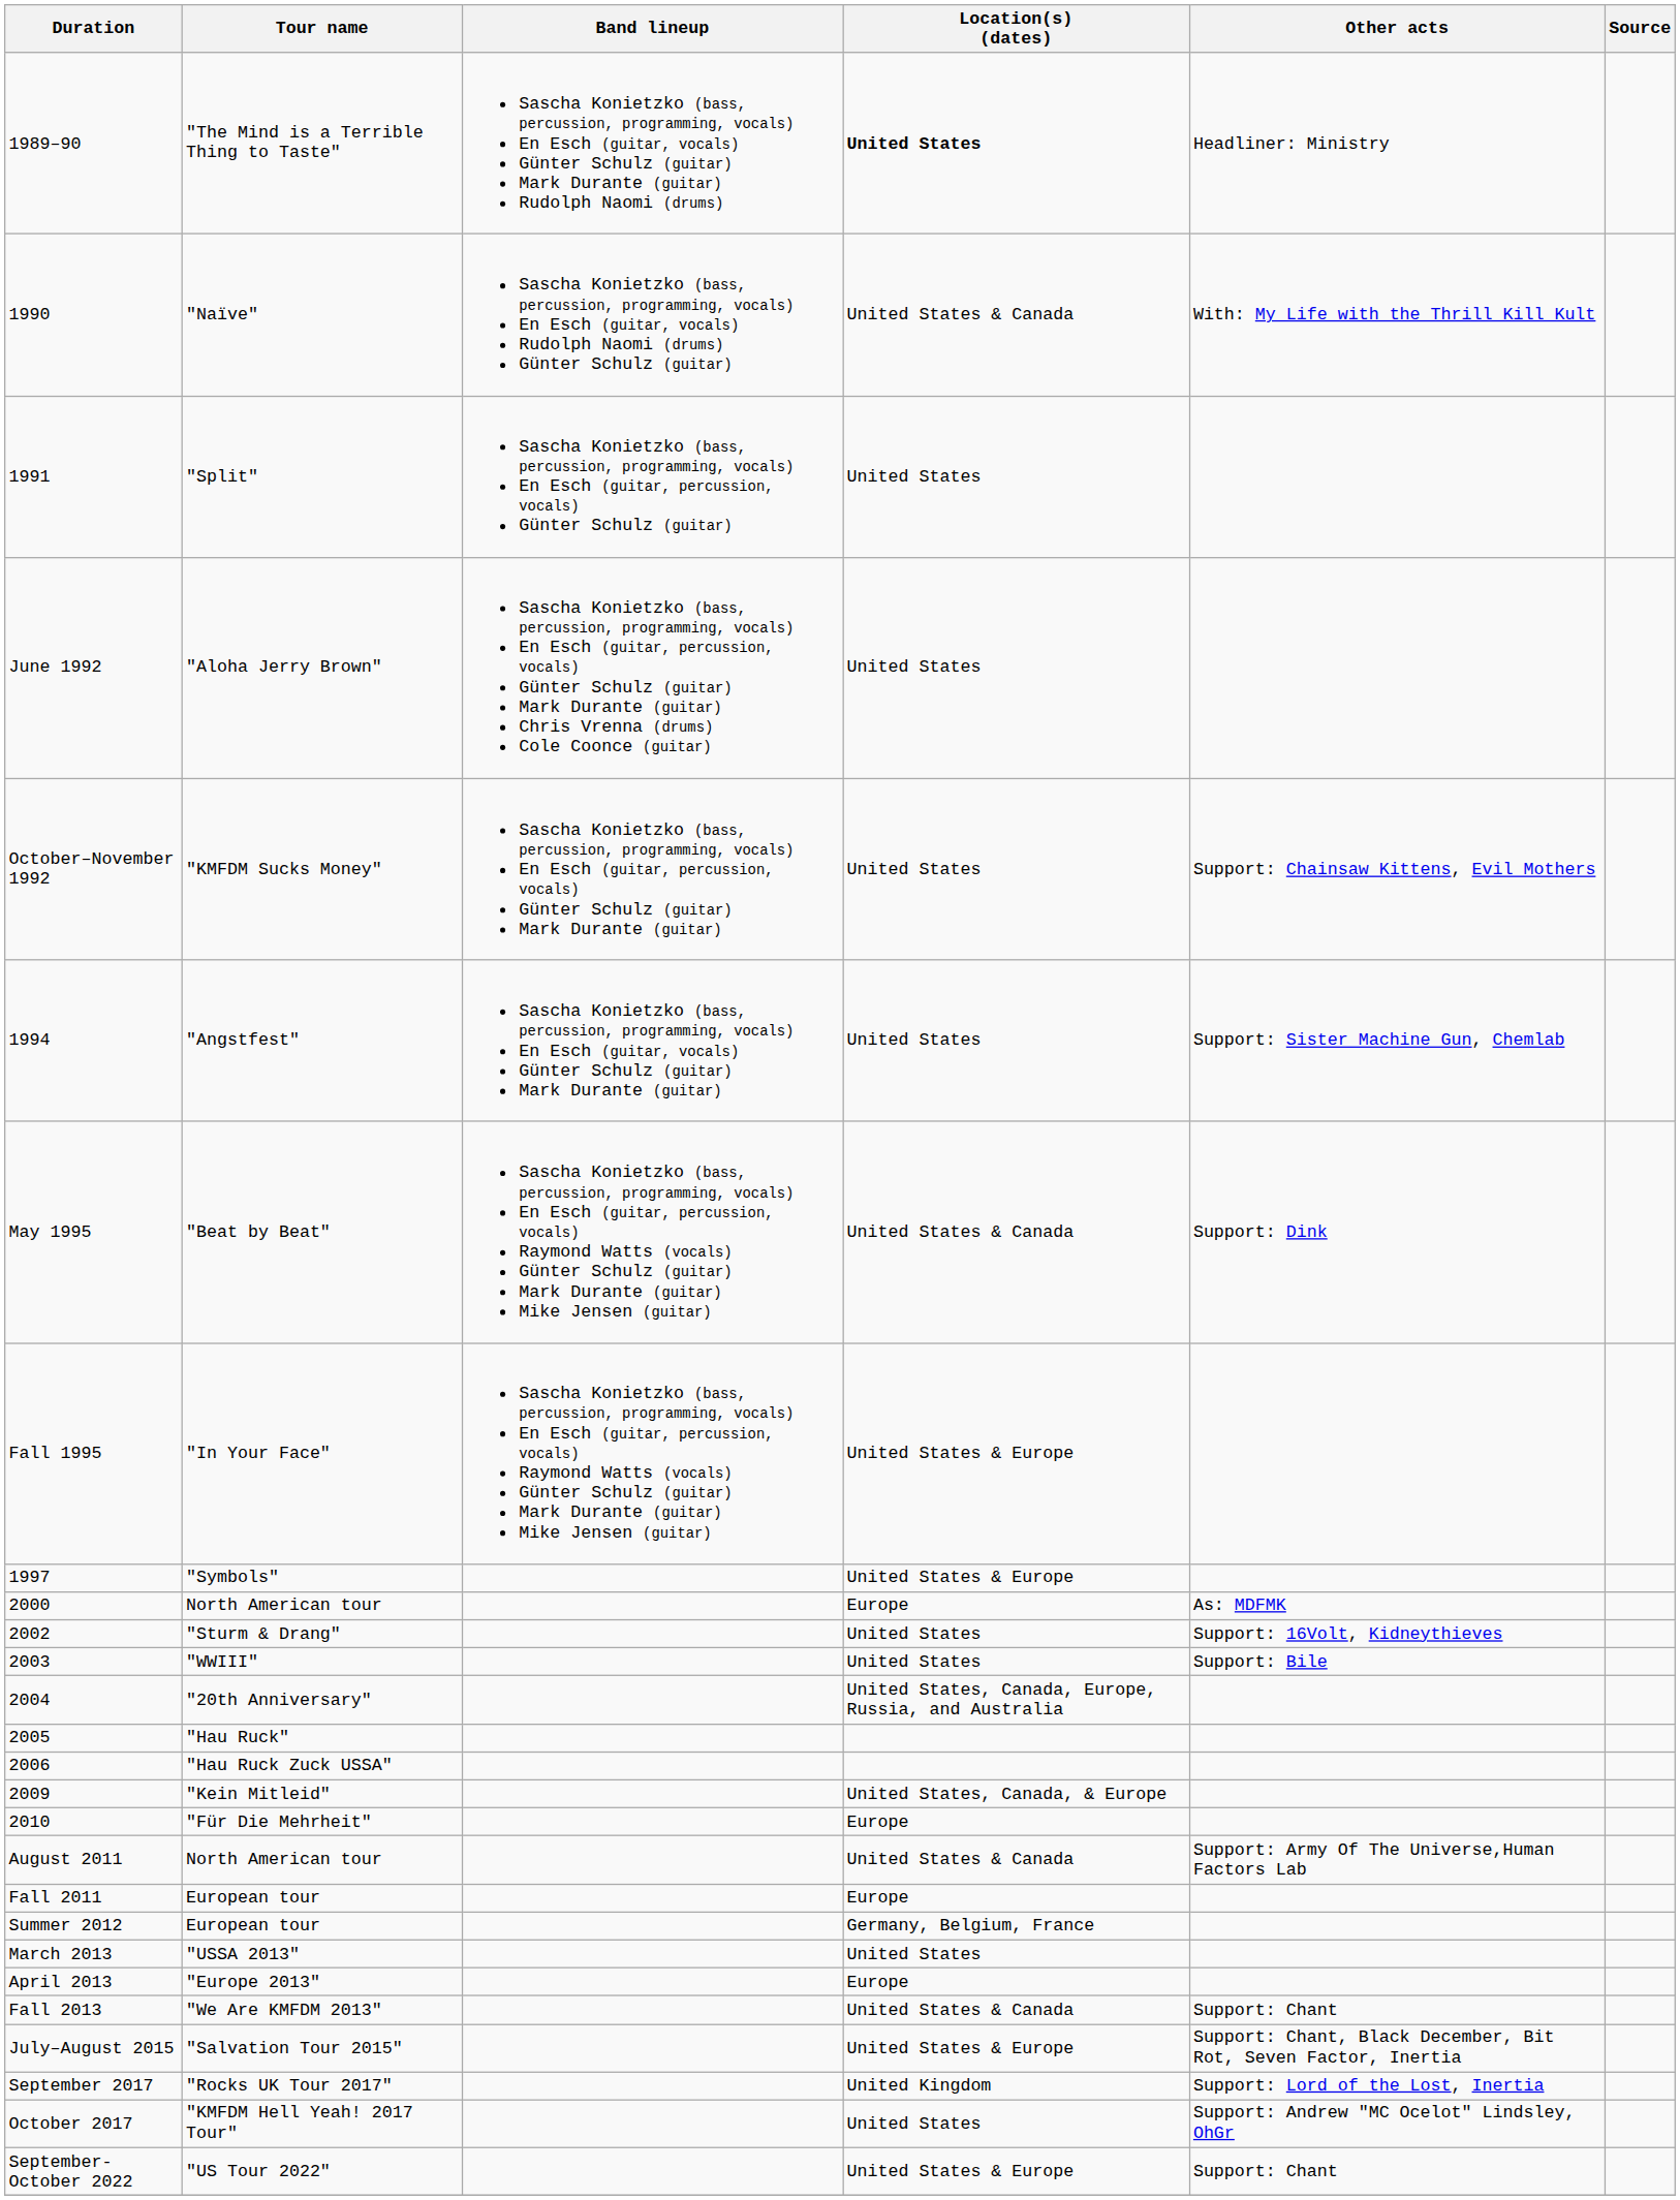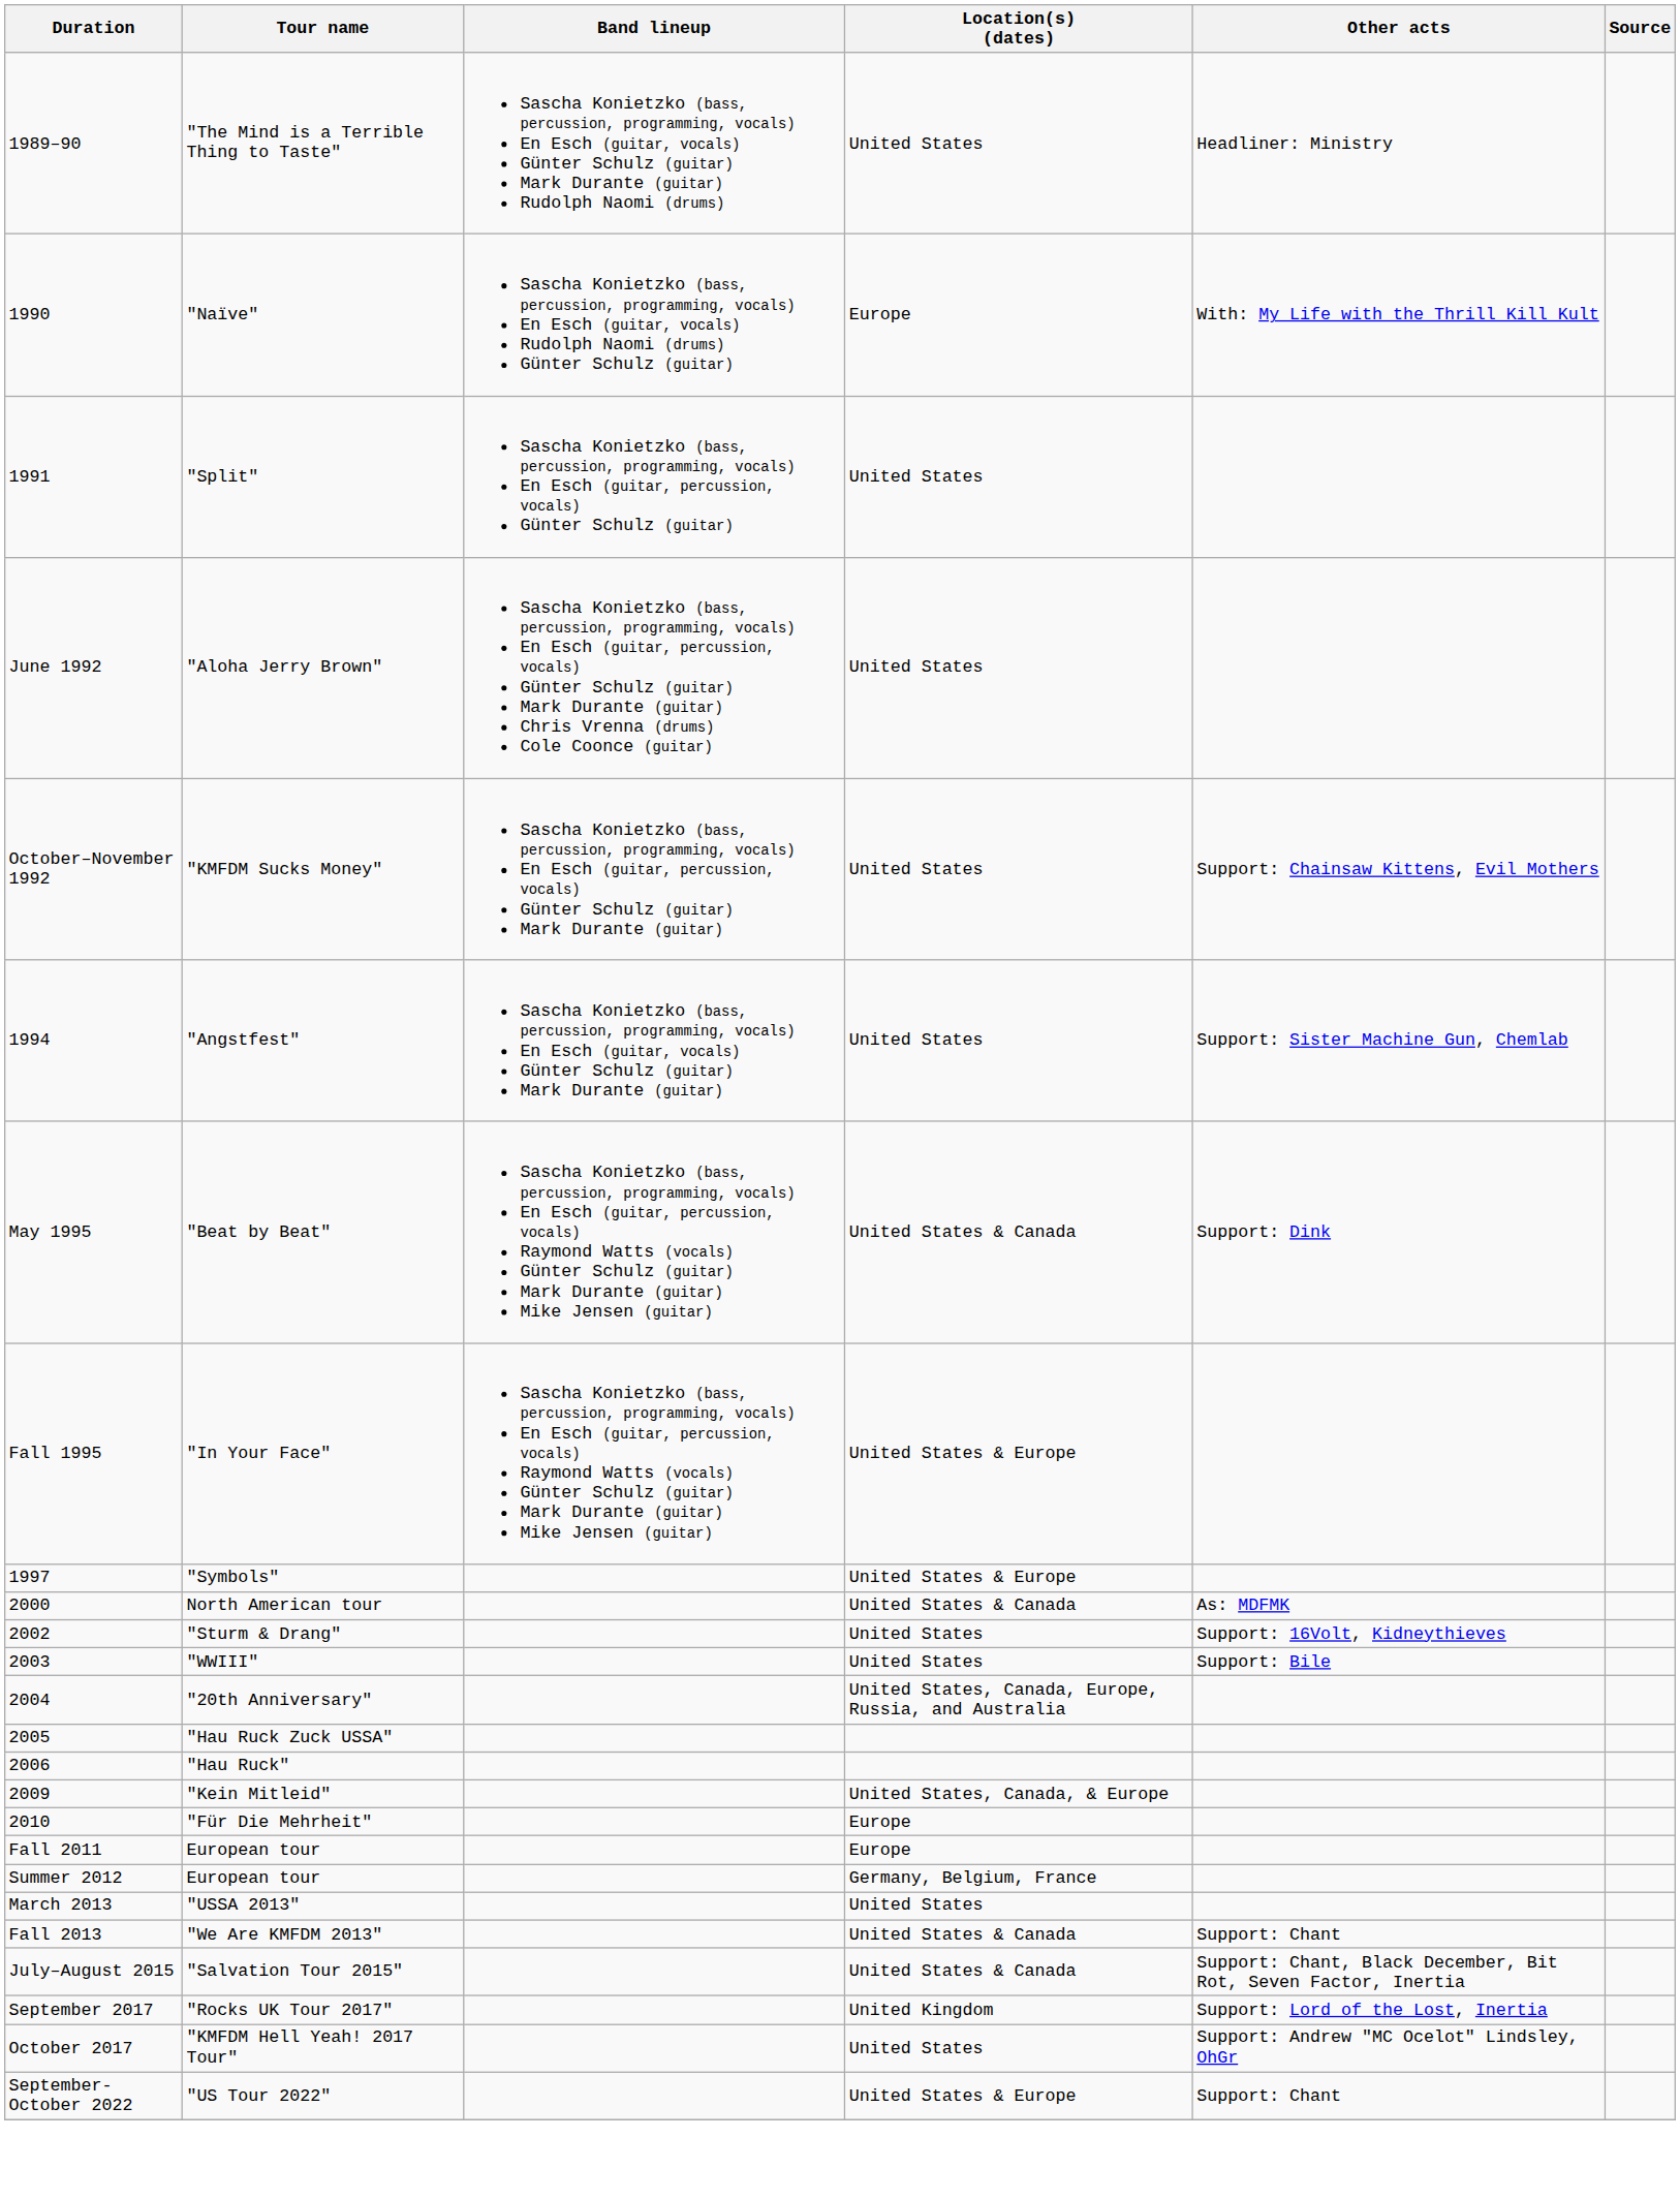1989–90 | Location(s) (dates): bold -> normal
1990 | Location(s) (dates): United States & Canada -> Europe
2000 | Location(s) (dates): Europe -> United States & Canada
2005 | Tour name: "Hau Ruck" -> "Hau Ruck Zuck USSA"
2006 | Tour name: "Hau Ruck Zuck USSA" -> "Hau Ruck"
- row: August 2011 | North American tour | United States & Canada | Support: Army Of The Universe,Human Factors Lab
- row: April 2013 | "Europe 2013" | Europe
July–August 2015 | Location(s) (dates): United States & Europe -> United States & Canada
